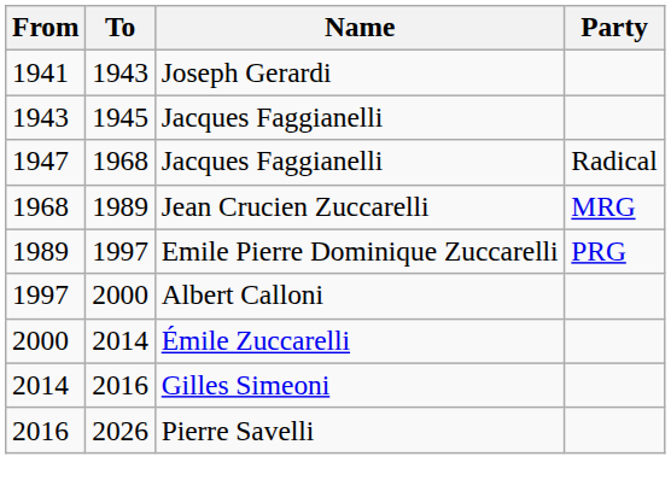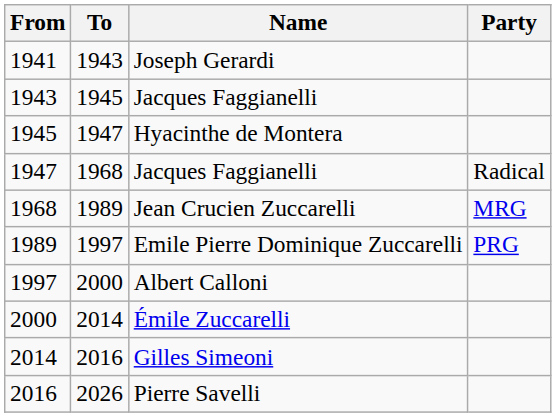+ row: 1945 | 1947 | Hyacinthe de Montera
